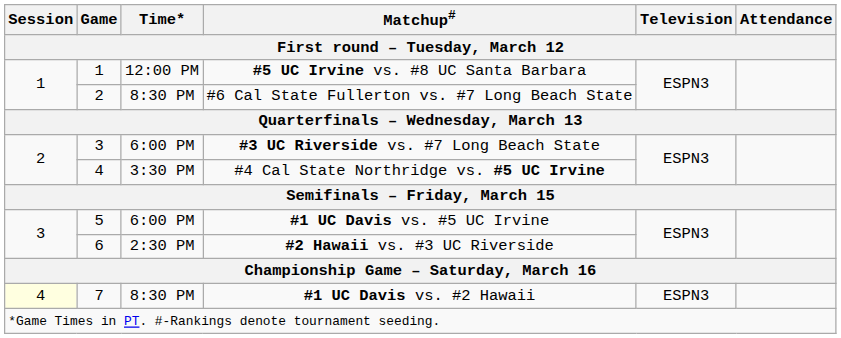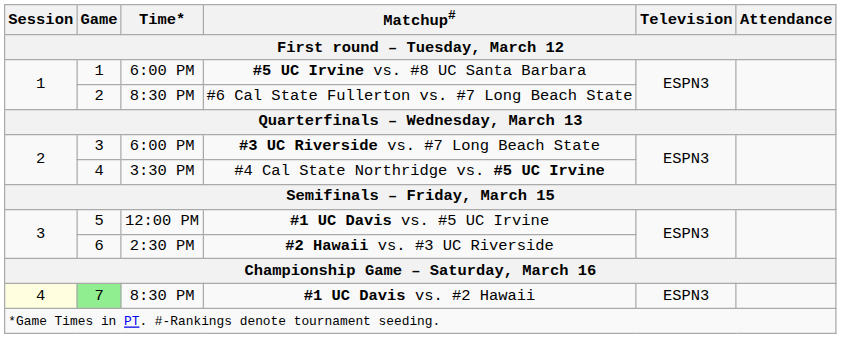#5 UC Irvine vs. #8 UC Santa Barbara | Time* / First round – Tuesday, March 12: 12:00 PM -> 6:00 PM
#1 UC Davis vs. #5 UC Irvine | Time* / First round – Tuesday, March 12: 6:00 PM -> 12:00 PM
#1 UC Davis vs. #2 Hawaii | Game / First round – Tuesday, March 12: no background -> lightgreen background
